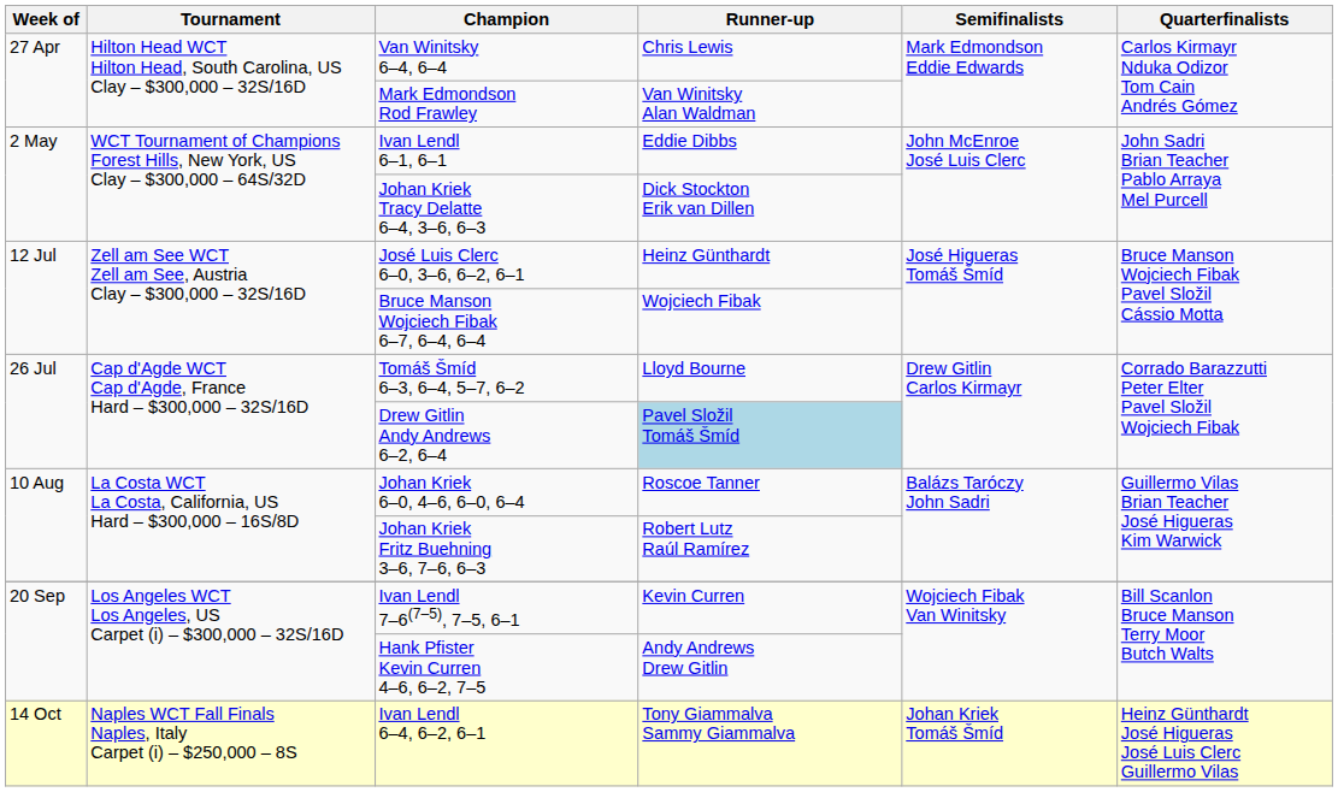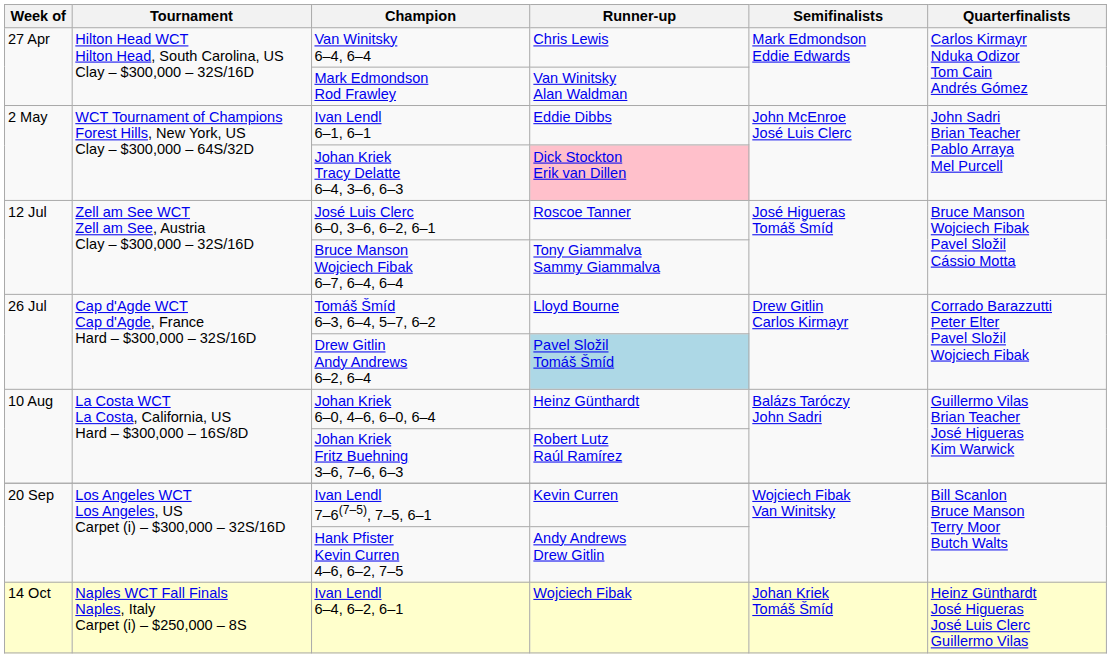Johan Kriek Tracy Delatte 6–4, 3–6, 6–3 | Runner-up: no background -> pink background
José Luis Clerc 6–0, 3–6, 6–2, 6–1 | Runner-up: Heinz Günthardt -> Roscoe Tanner
Bruce Manson Wojciech Fibak 6–7, 6–4, 6–4 | Runner-up: Wojciech Fibak -> Tony Giammalva Sammy Giammalva
Johan Kriek 6–0, 4–6, 6–0, 6–4 | Runner-up: Roscoe Tanner -> Heinz Günthardt
Ivan Lendl 6–4, 6–2, 6–1 | Runner-up: Tony Giammalva Sammy Giammalva -> Wojciech Fibak
